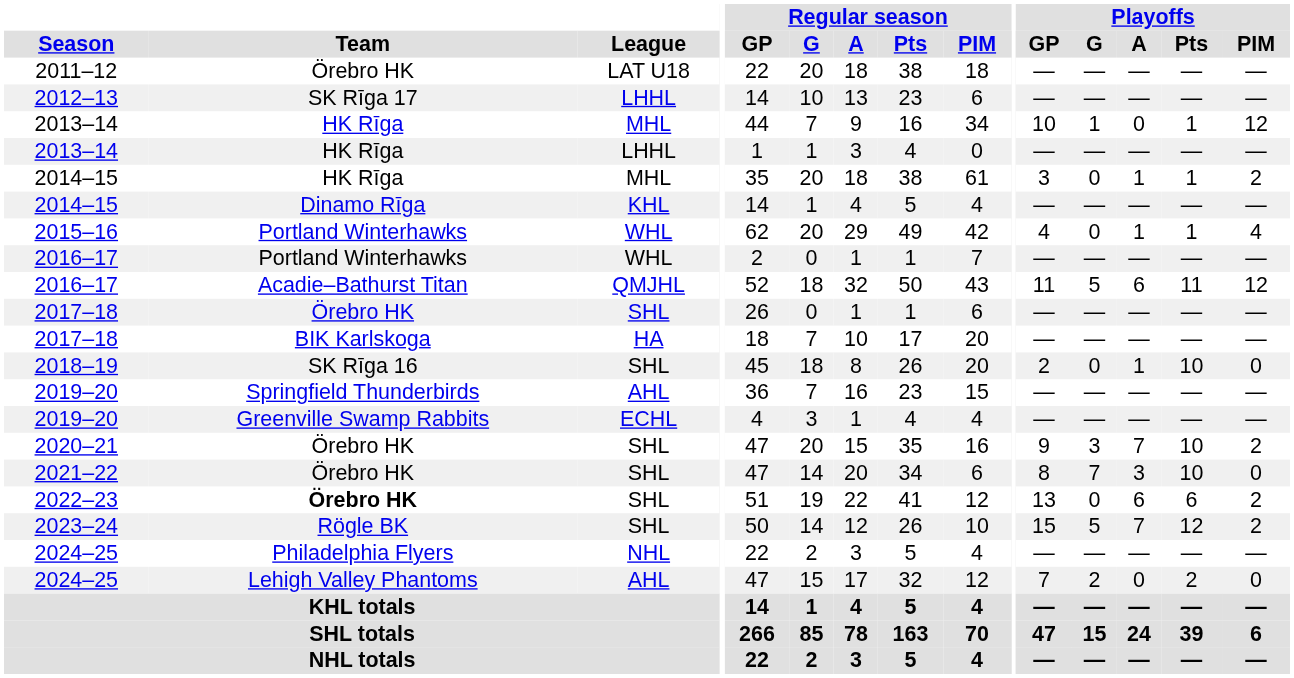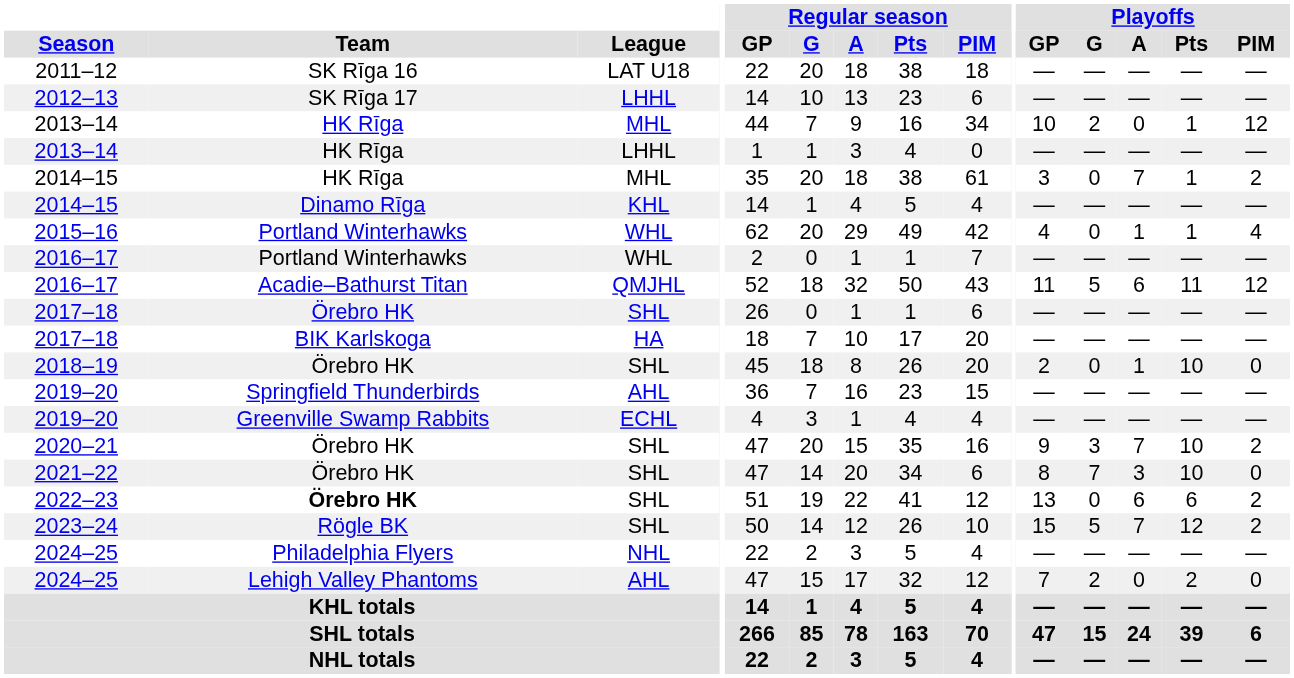2011–12 | Team: Örebro HK -> SK Rīga 16
2013–14 / MHL | Playoffs / G: 1 -> 2
2014–15 / MHL | Playoffs / A: 1 -> 7
2018–19 | Team: SK Rīga 16 -> Örebro HK
